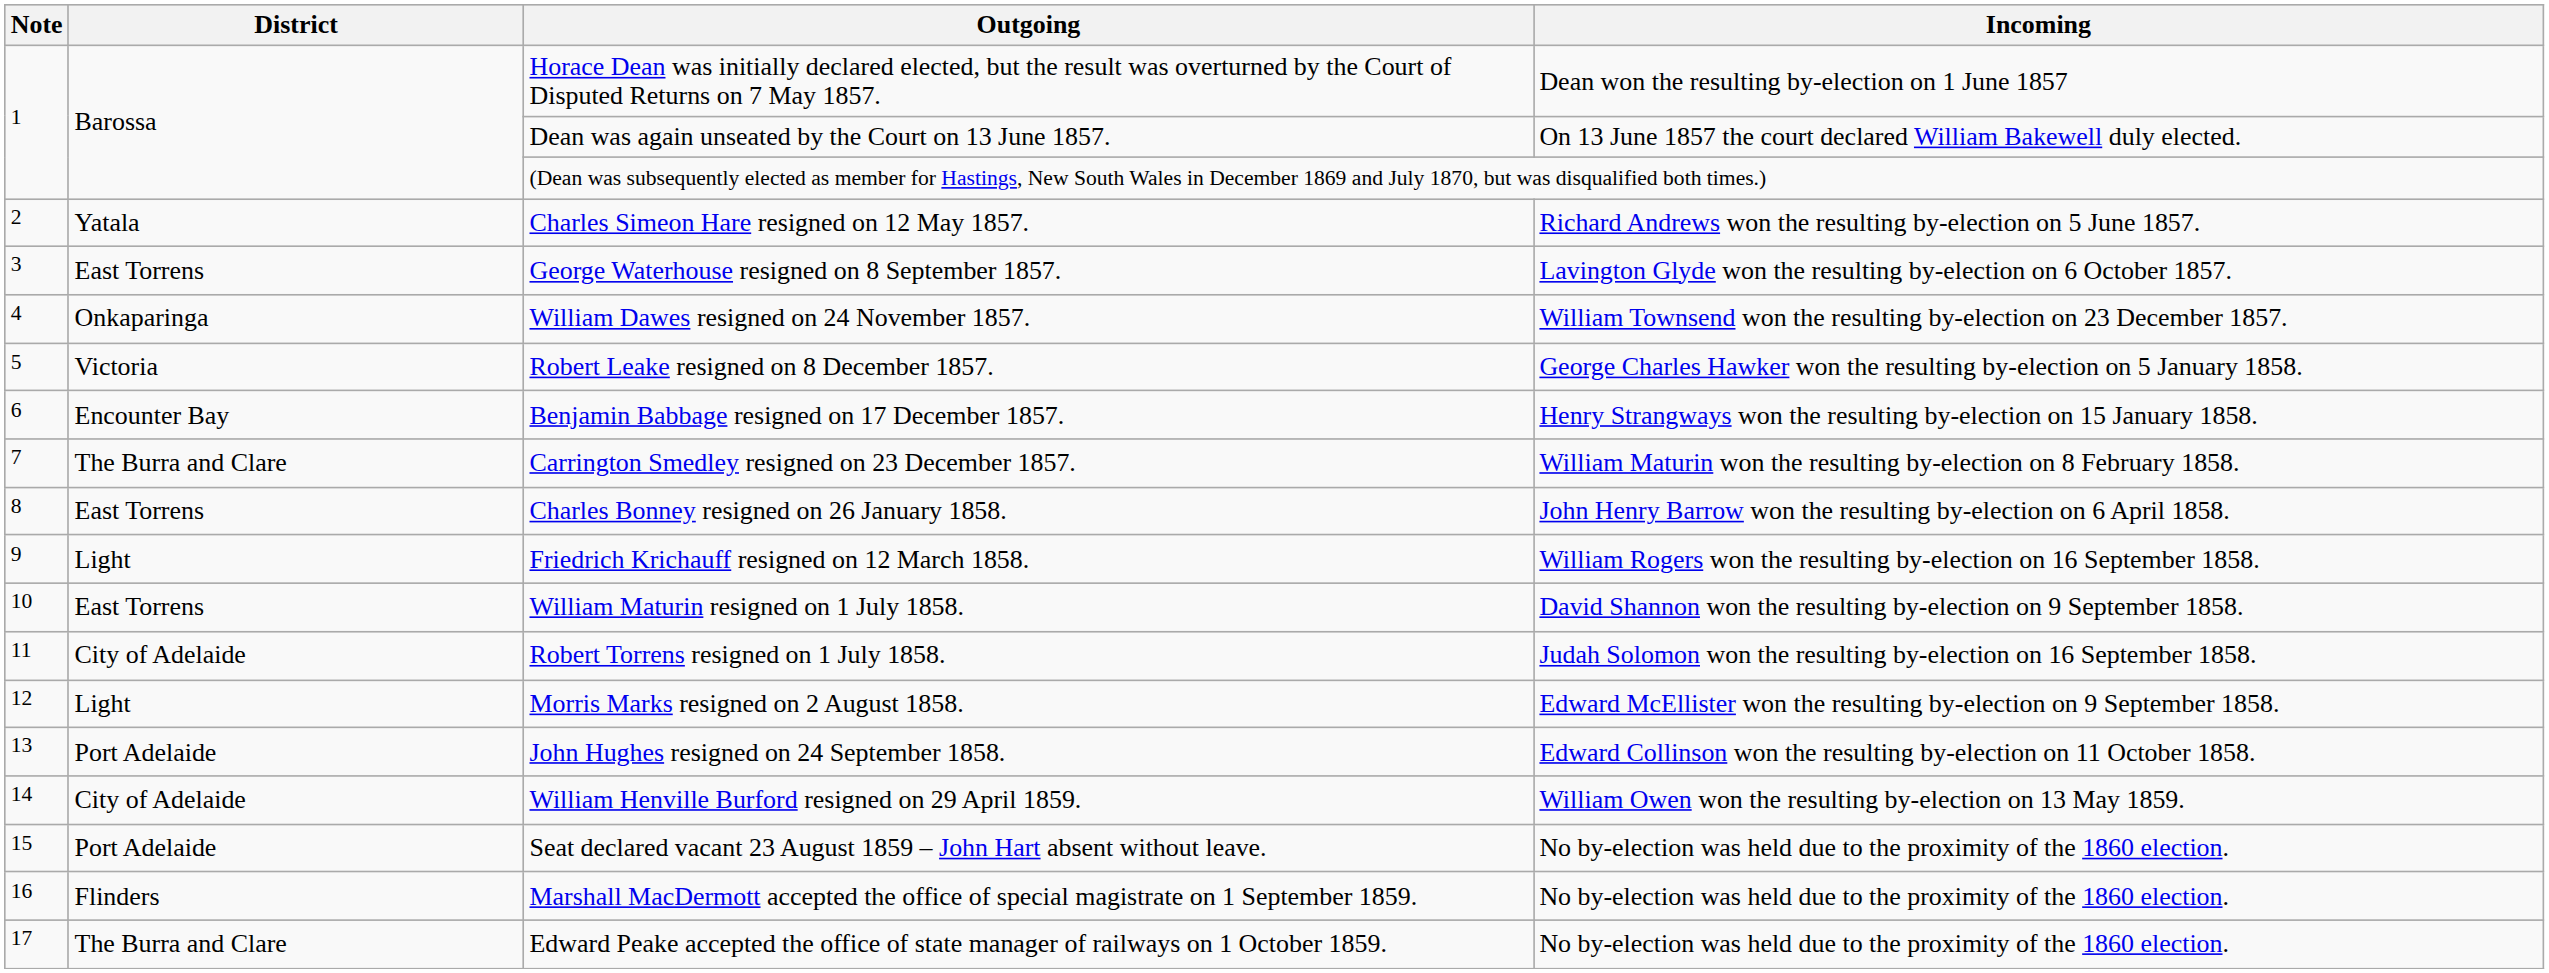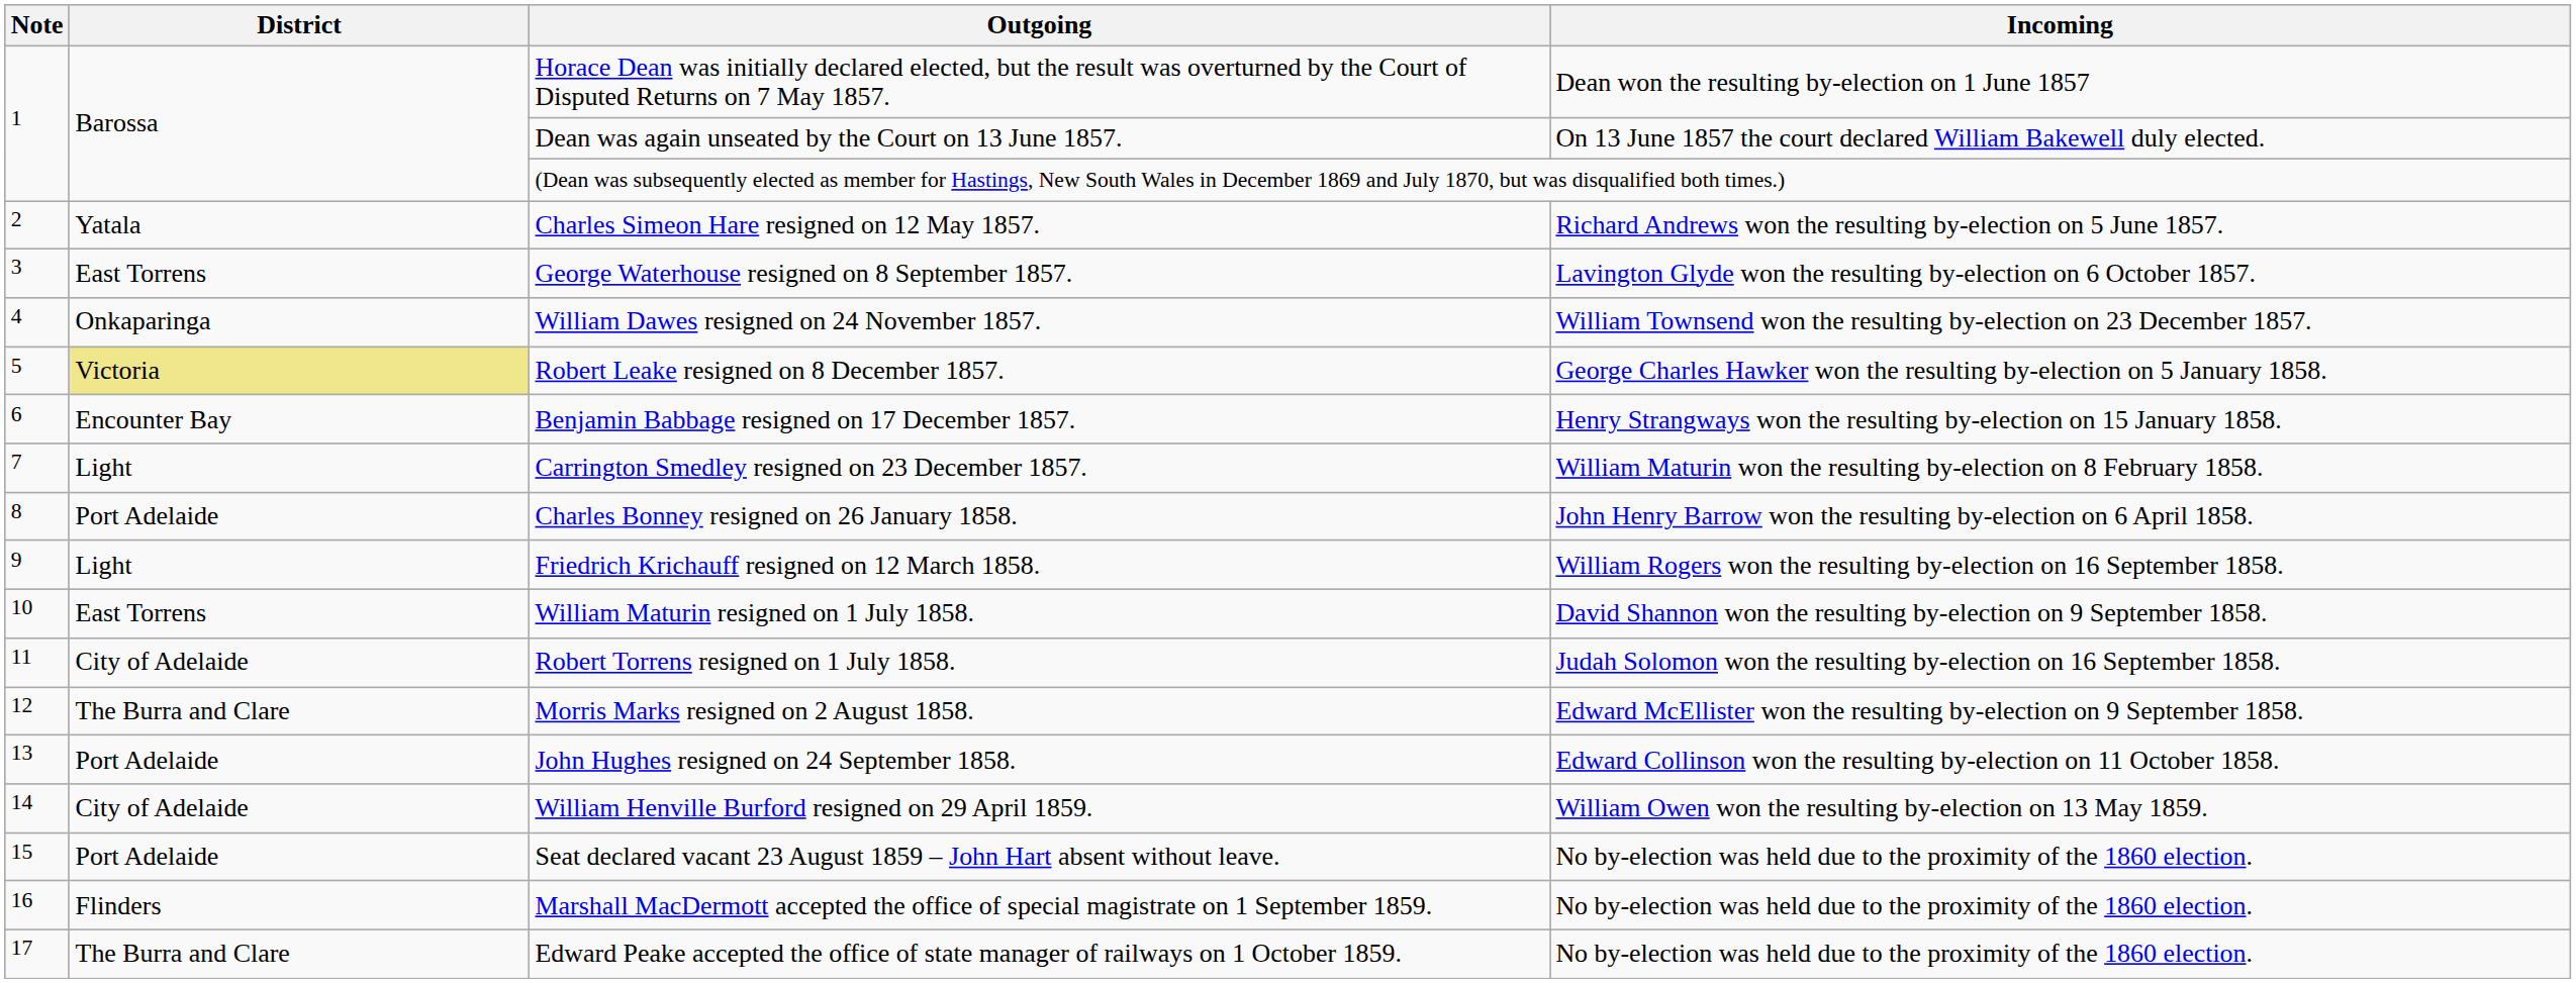Robert Leake resigned on 8 December 1857. | District: no background -> khaki background
Carrington Smedley resigned on 23 December 1857. | District: The Burra and Clare -> Light
Charles Bonney resigned on 26 January 1858. | District: East Torrens -> Port Adelaide
Morris Marks resigned on 2 August 1858. | District: Light -> The Burra and Clare
